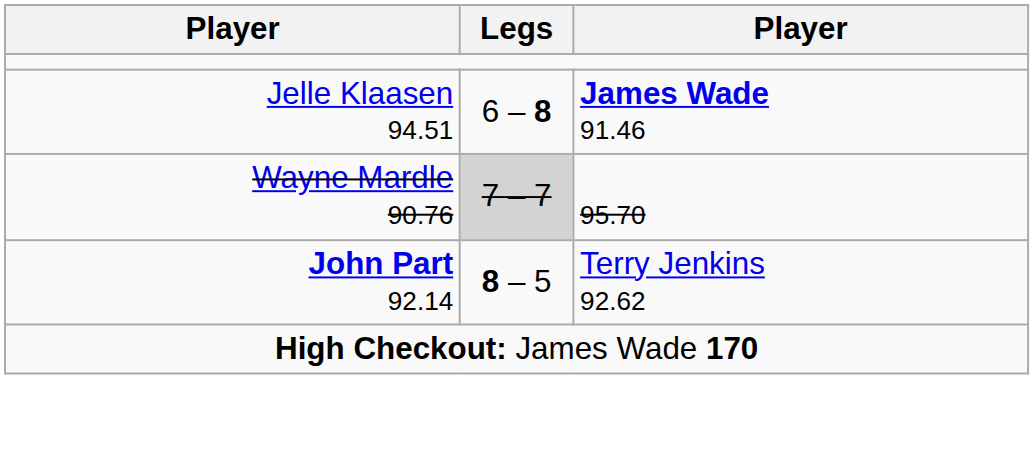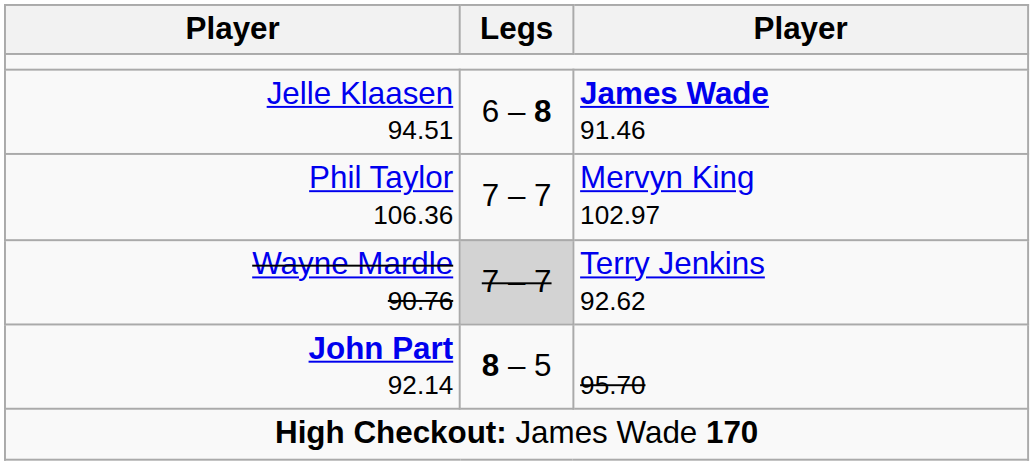+ row: Phil Taylor 106.36 | 7 – 7 | Mervyn King 102.97
Wayne Mardle 90.76 | column 3: 95.70 -> Terry Jenkins 92.62
John Part 92.14 | column 3: Terry Jenkins 92.62 -> 95.70
